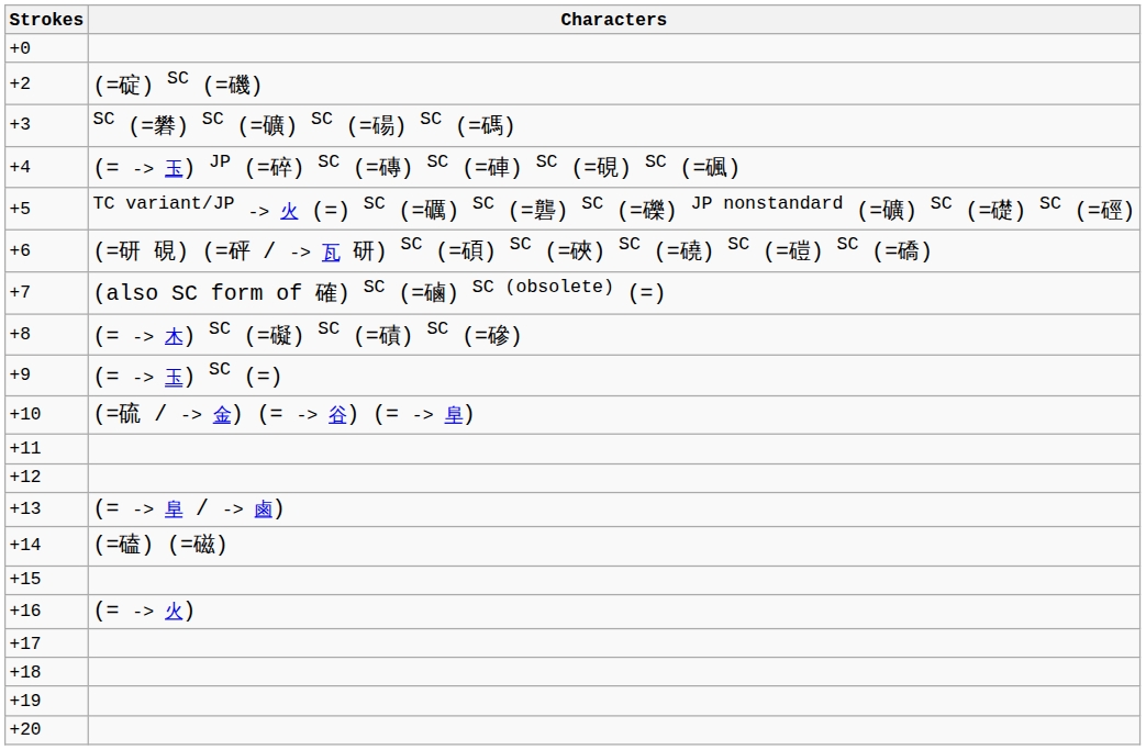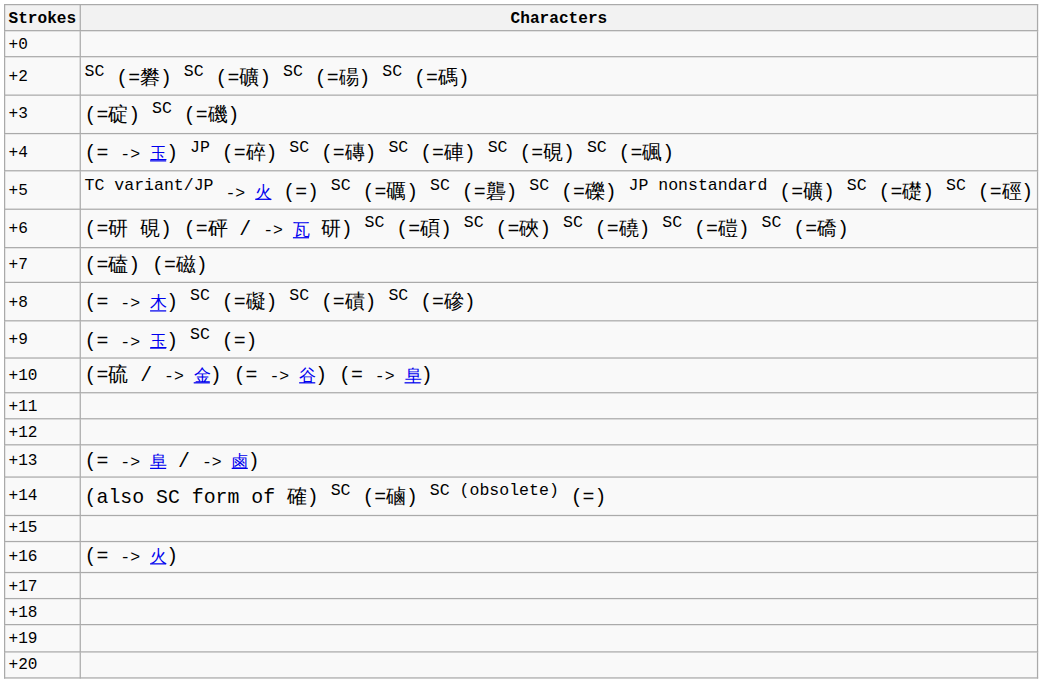+2 | Characters: (=碇) SC (=磯) -> SC (=礬) SC (=礦) SC (=碭) SC (=碼)
+3 | Characters: SC (=礬) SC (=礦) SC (=碭) SC (=碼) -> (=碇) SC (=磯)
+7 | Characters: (also SC form of 確) SC (=磠) SC (obsolete) (=) -> (=磕) (=磁)
+14 | Characters: (=磕) (=磁) -> (also SC form of 確) SC (=磠) SC (obsolete) (=)
